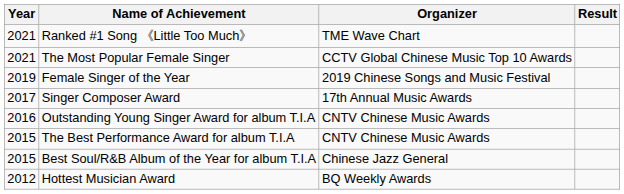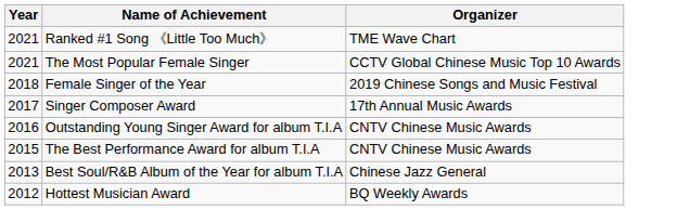- column: Result
Female Singer of the Year | Year: 2019 -> 2018
Best Soul/R&B Album of the Year for album T.I.A | Year: 2015 -> 2013
